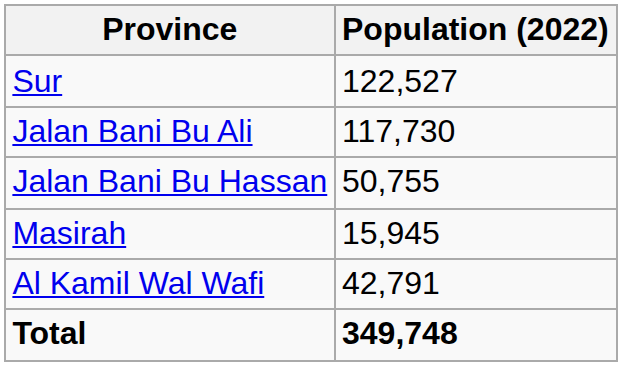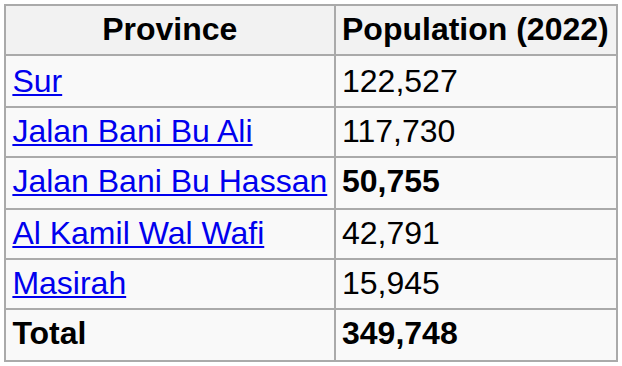Jalan Bani Bu Hassan | Population (2022): normal -> bold
rows swapped: Al Kamil Wal Wafi <-> Masirah
